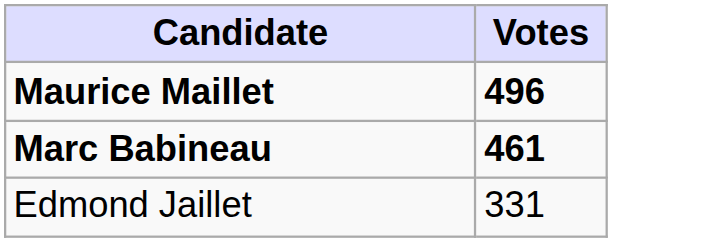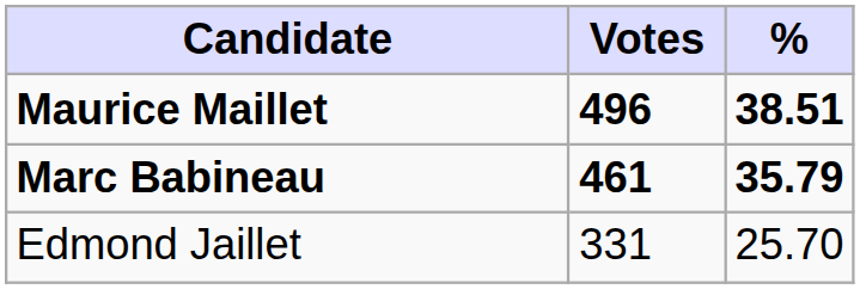+ column: % | 38.51 | 35.79 | 25.70
